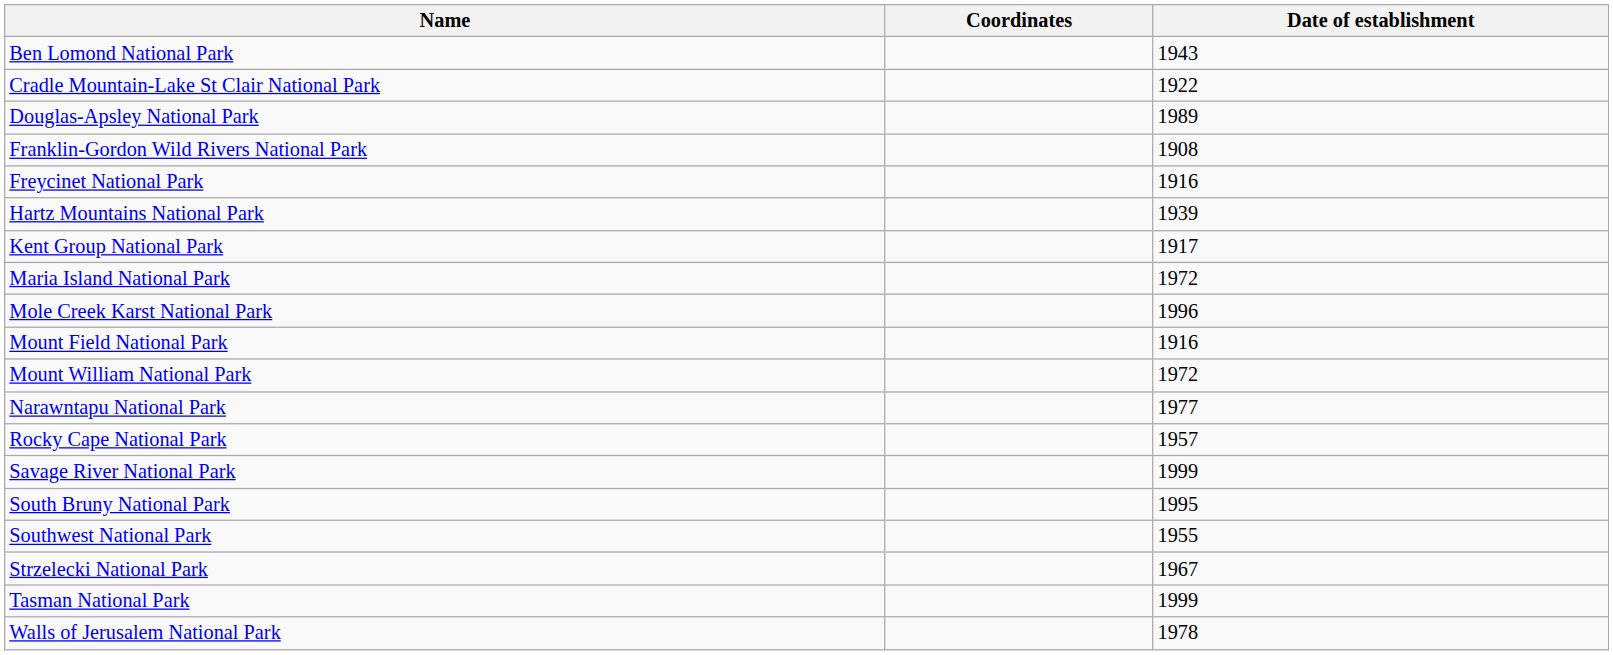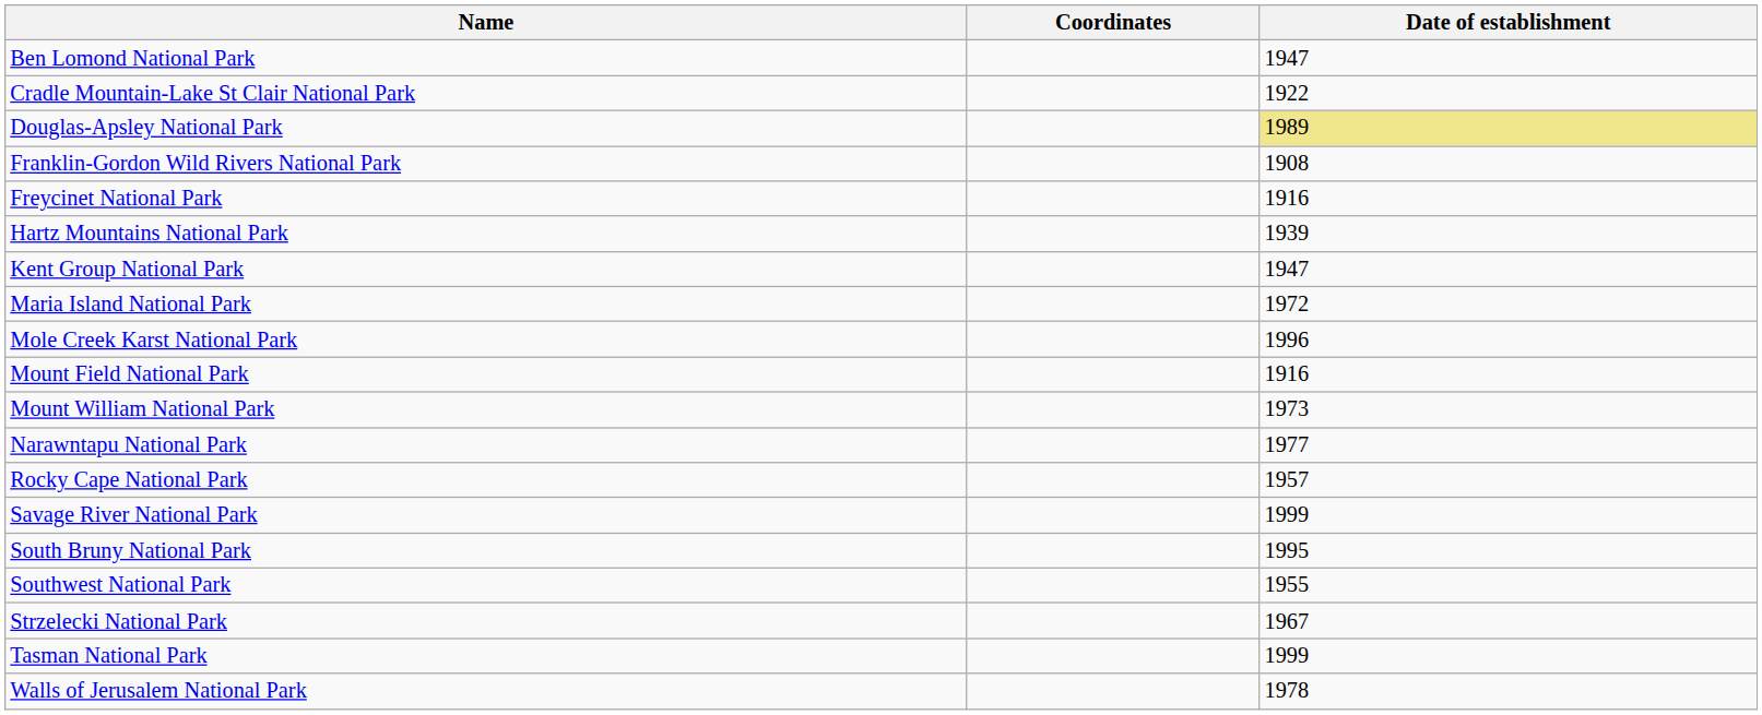Ben Lomond National Park | Date of establishment: 1943 -> 1947
Douglas-Apsley National Park | Date of establishment: no background -> khaki background
Kent Group National Park | Date of establishment: 1917 -> 1947
Mount William National Park | Date of establishment: 1972 -> 1973
